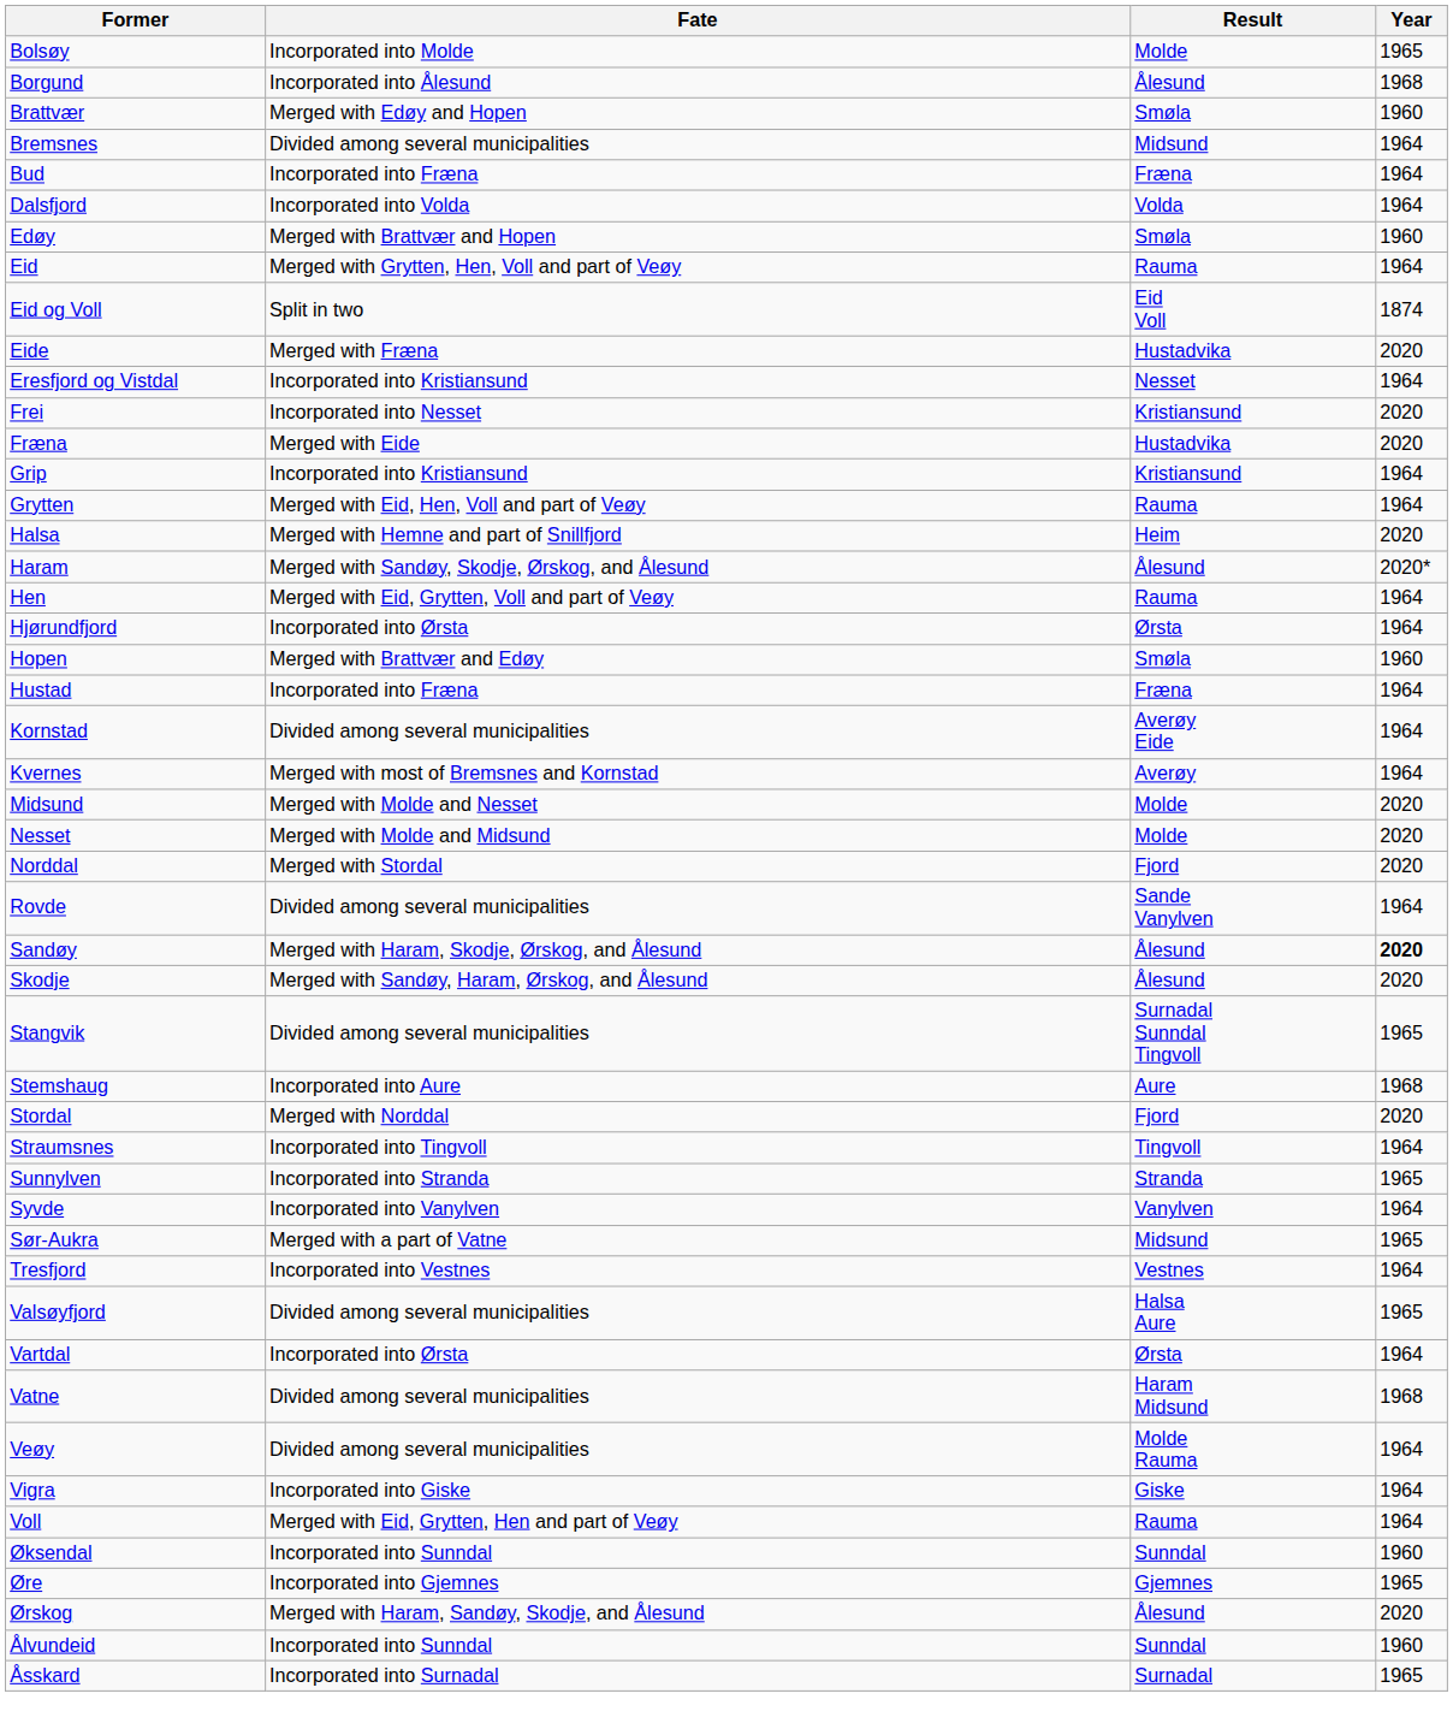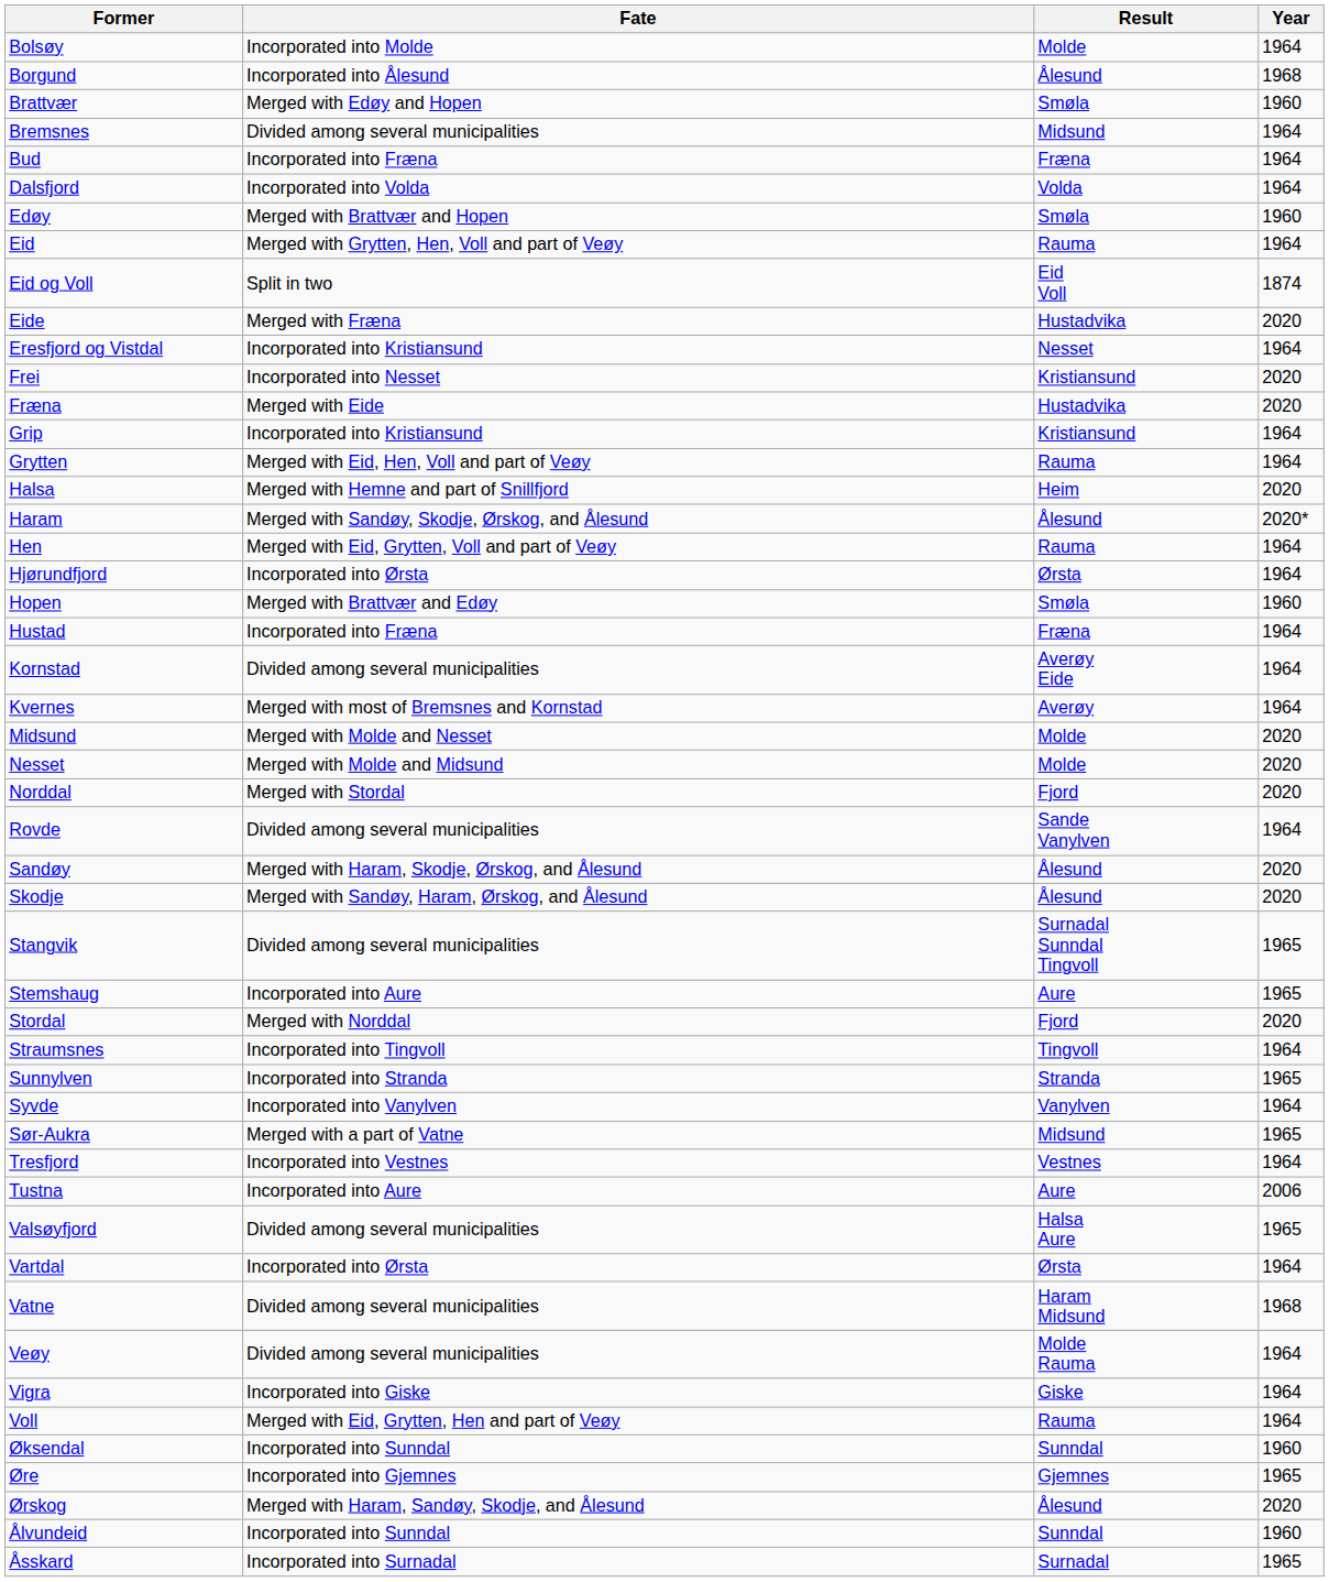Bolsøy | Year: 1965 -> 1964
Sandøy | Year: bold -> normal
Stemshaug | Year: 1968 -> 1965
+ row: Tustna | Incorporated into Aure | Aure | 2006
